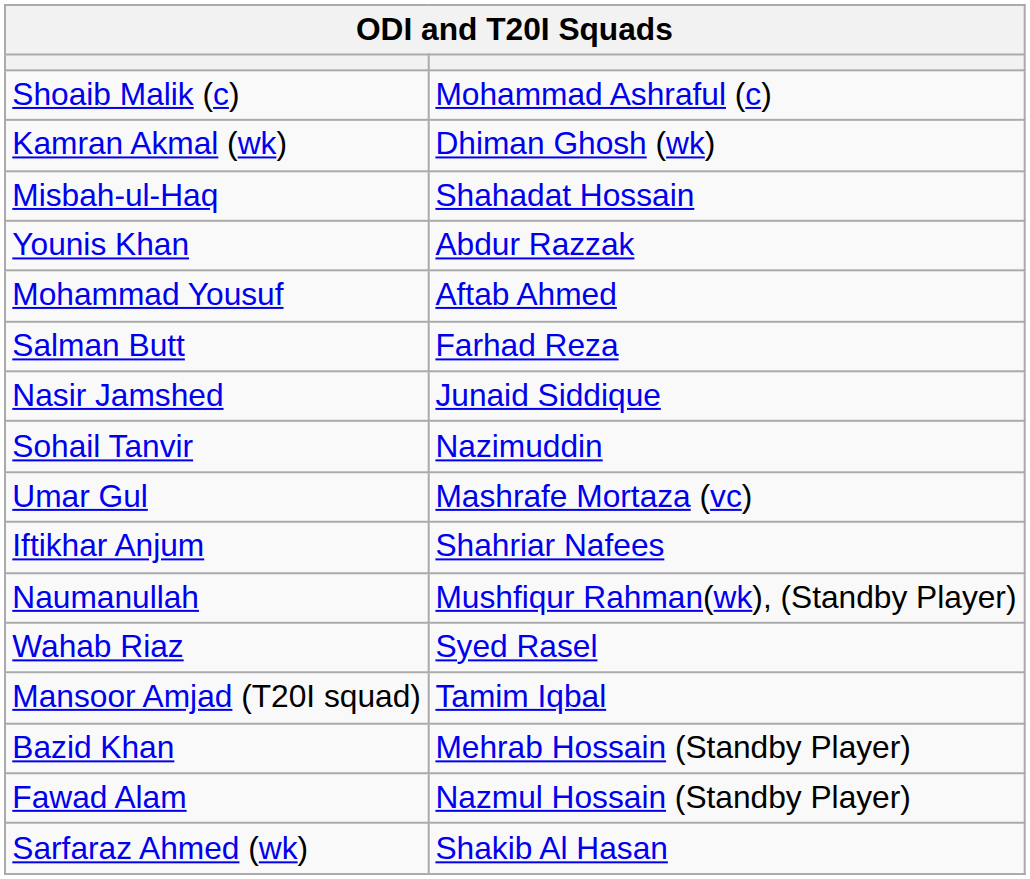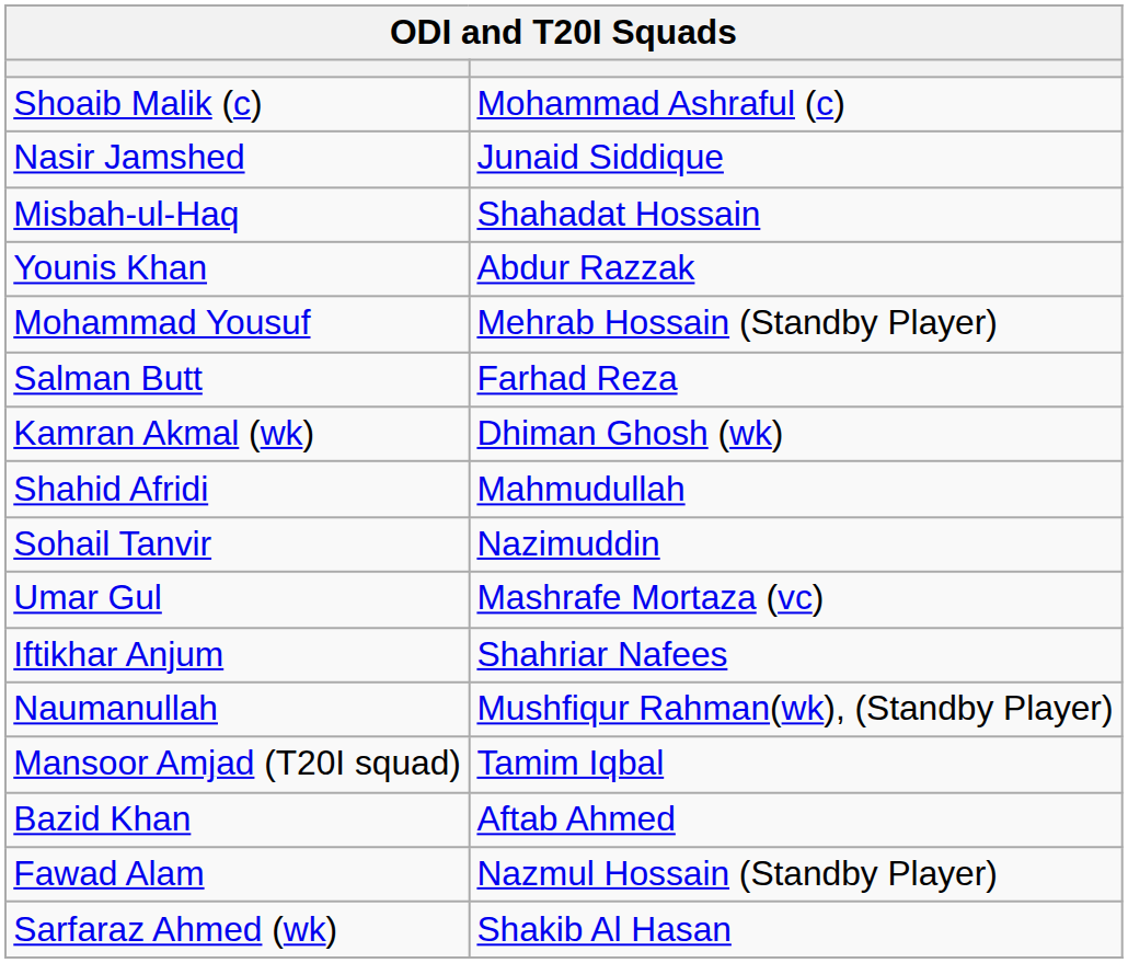rows swapped: Kamran Akmal (wk) <-> Nasir Jamshed
Mohammad Yousuf | column 2: Aftab Ahmed -> Mehrab Hossain (Standby Player)
+ row: Shahid Afridi | Mahmudullah
- row: Wahab Riaz | Syed Rasel
Bazid Khan | column 2: Mehrab Hossain (Standby Player) -> Aftab Ahmed
